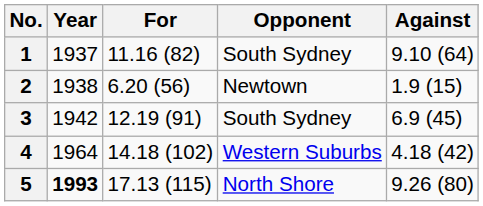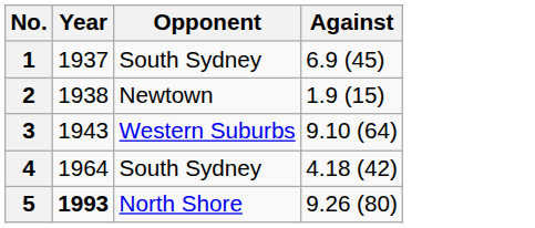- column: For | 11.16 (82) | 6.20 (56) | 12.19 (91) | 14.18 (102) | 17.13 (115)
1 | Against: 9.10 (64) -> 6.9 (45)
3 | Year: 1942 -> 1943
3 | Opponent: South Sydney -> Western Suburbs
3 | Against: 6.9 (45) -> 9.10 (64)
4 | Opponent: Western Suburbs -> South Sydney
